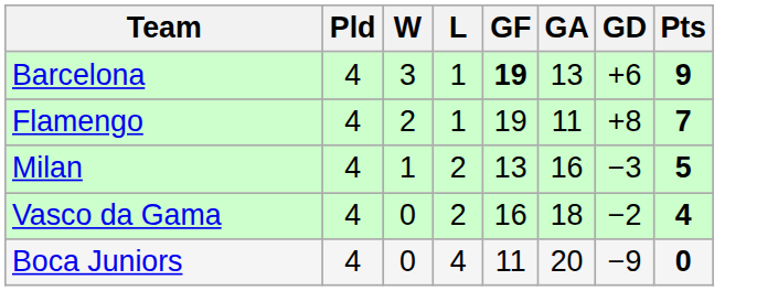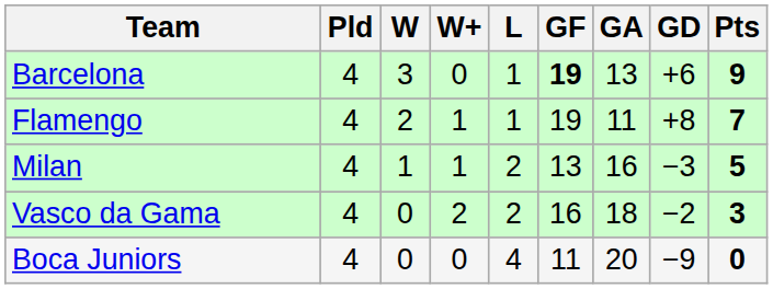+ column: W+ | 0 | 1 | 1 | 2 | 0
Vasco da Gama | Pts: 4 -> 3
